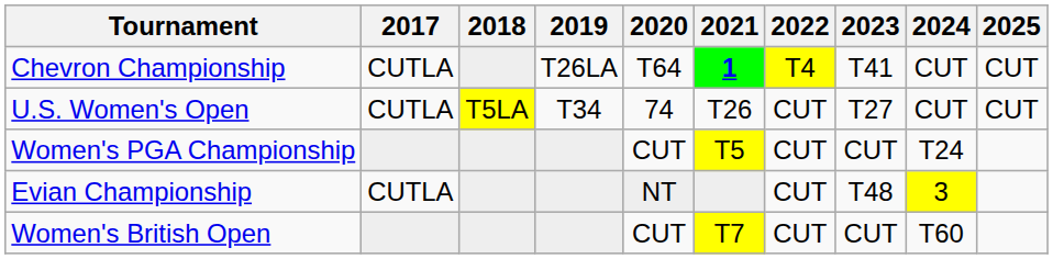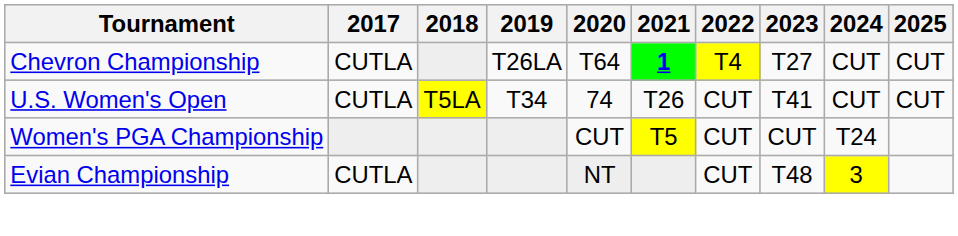Chevron Championship | 2023: T41 -> T27
U.S. Women's Open | 2023: T27 -> T41
- row: Women's British Open | CUT | T7 | CUT | CUT | T60
